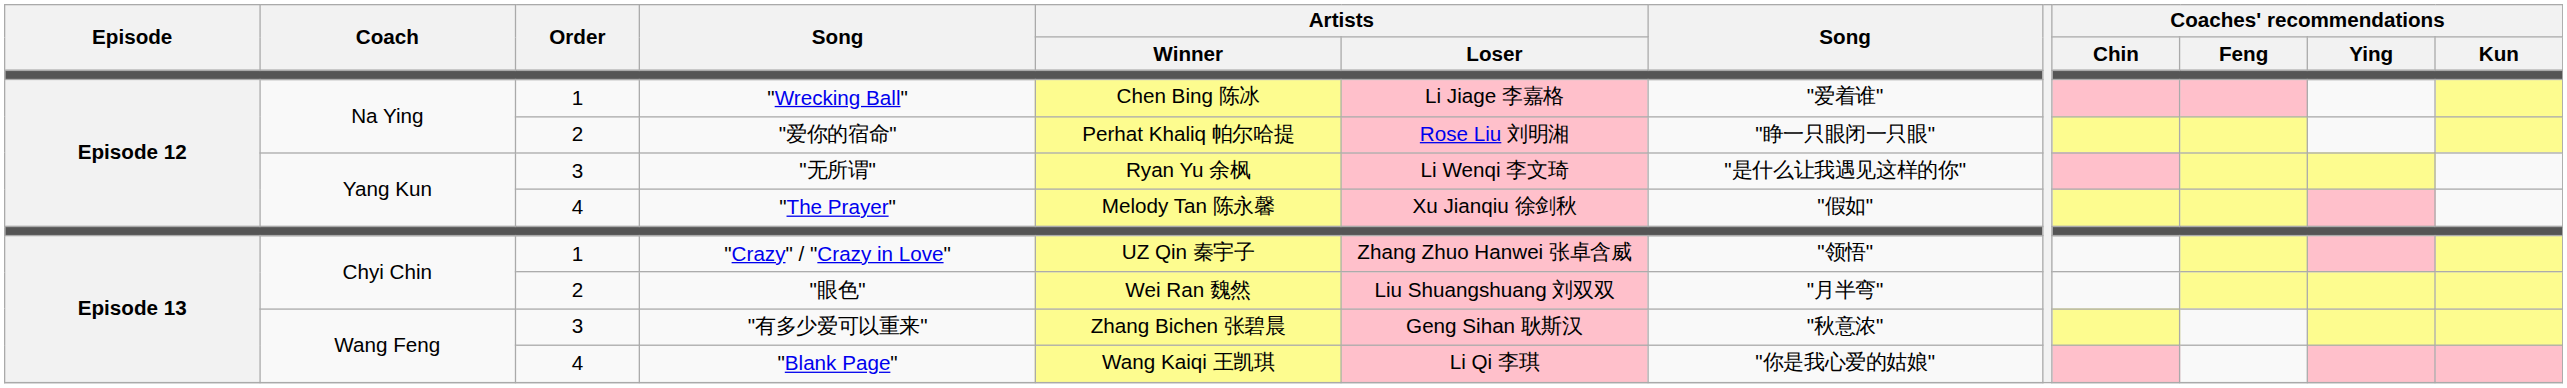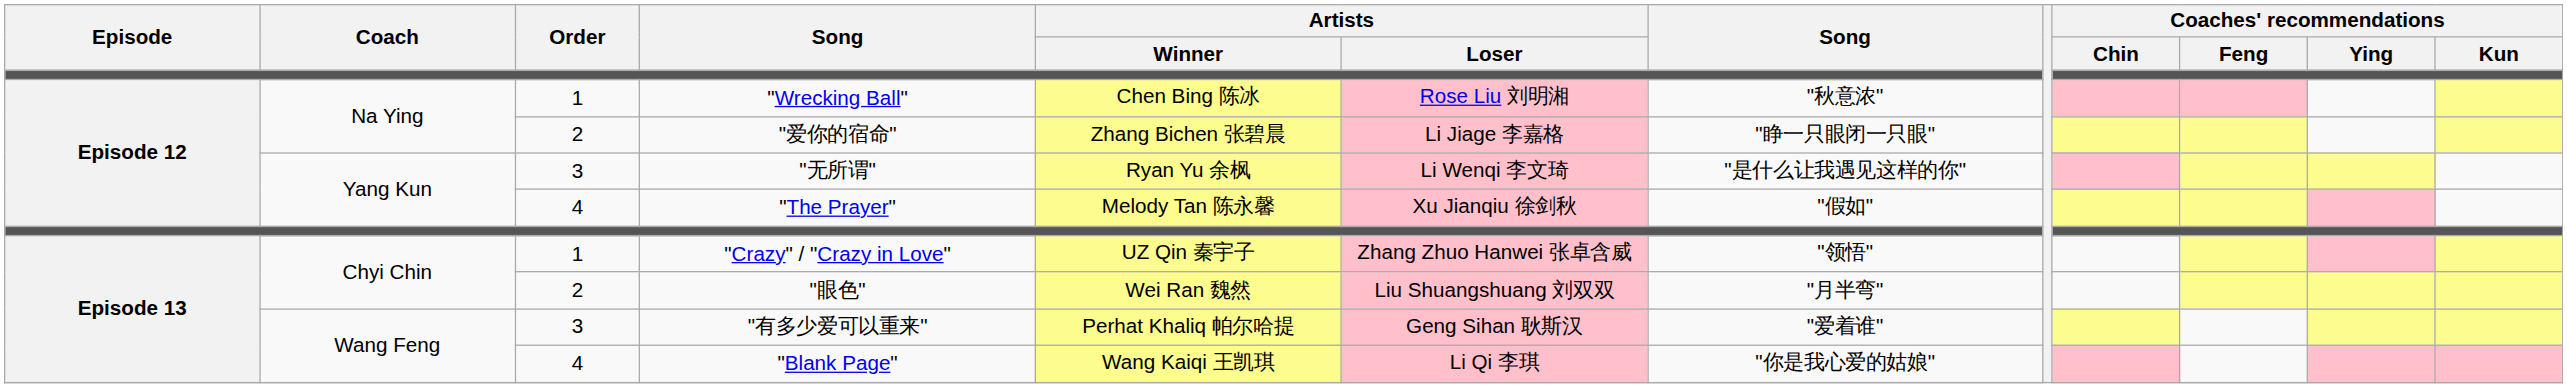"Wrecking Ball" | Artists / Loser: Li Jiage 李嘉格 -> Rose Liu 刘明湘
"Wrecking Ball" | column 7: "爱着谁" -> "秋意浓"
"爱你的宿命" | Artists / Winner: Perhat Khaliq 帕尔哈提 -> Zhang Bichen 张碧晨
"爱你的宿命" | Artists / Loser: Rose Liu 刘明湘 -> Li Jiage 李嘉格
"有多少爱可以重来" | Artists / Winner: Zhang Bichen 张碧晨 -> Perhat Khaliq 帕尔哈提
"有多少爱可以重来" | column 7: "秋意浓" -> "爱着谁"
